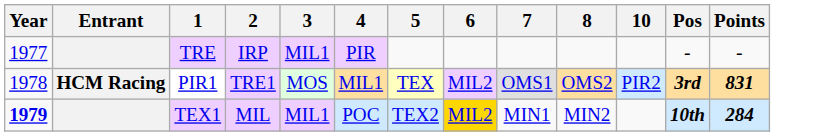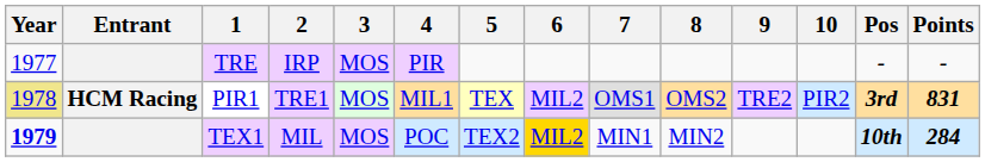+ column: 9 | TRE2
TRE | 3: MIL1 -> MOS
PIR1 | Year: no background -> khaki background
TEX1 | 3: MIL1 -> MOS
